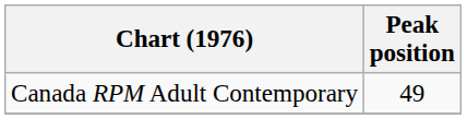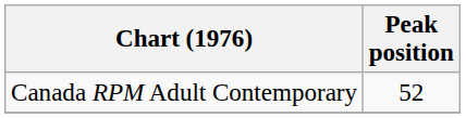Canada RPM Adult Contemporary | Peak position: 49 -> 52
